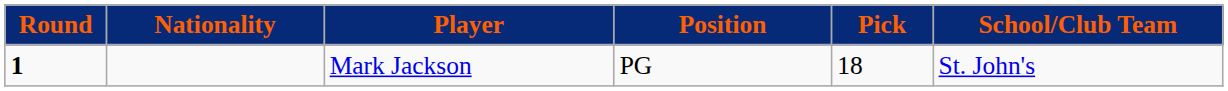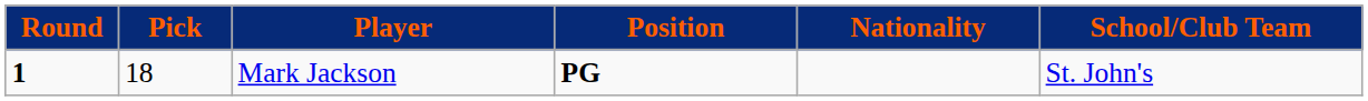columns swapped: Pick <-> Nationality
Mark Jackson | Position: normal -> bold
